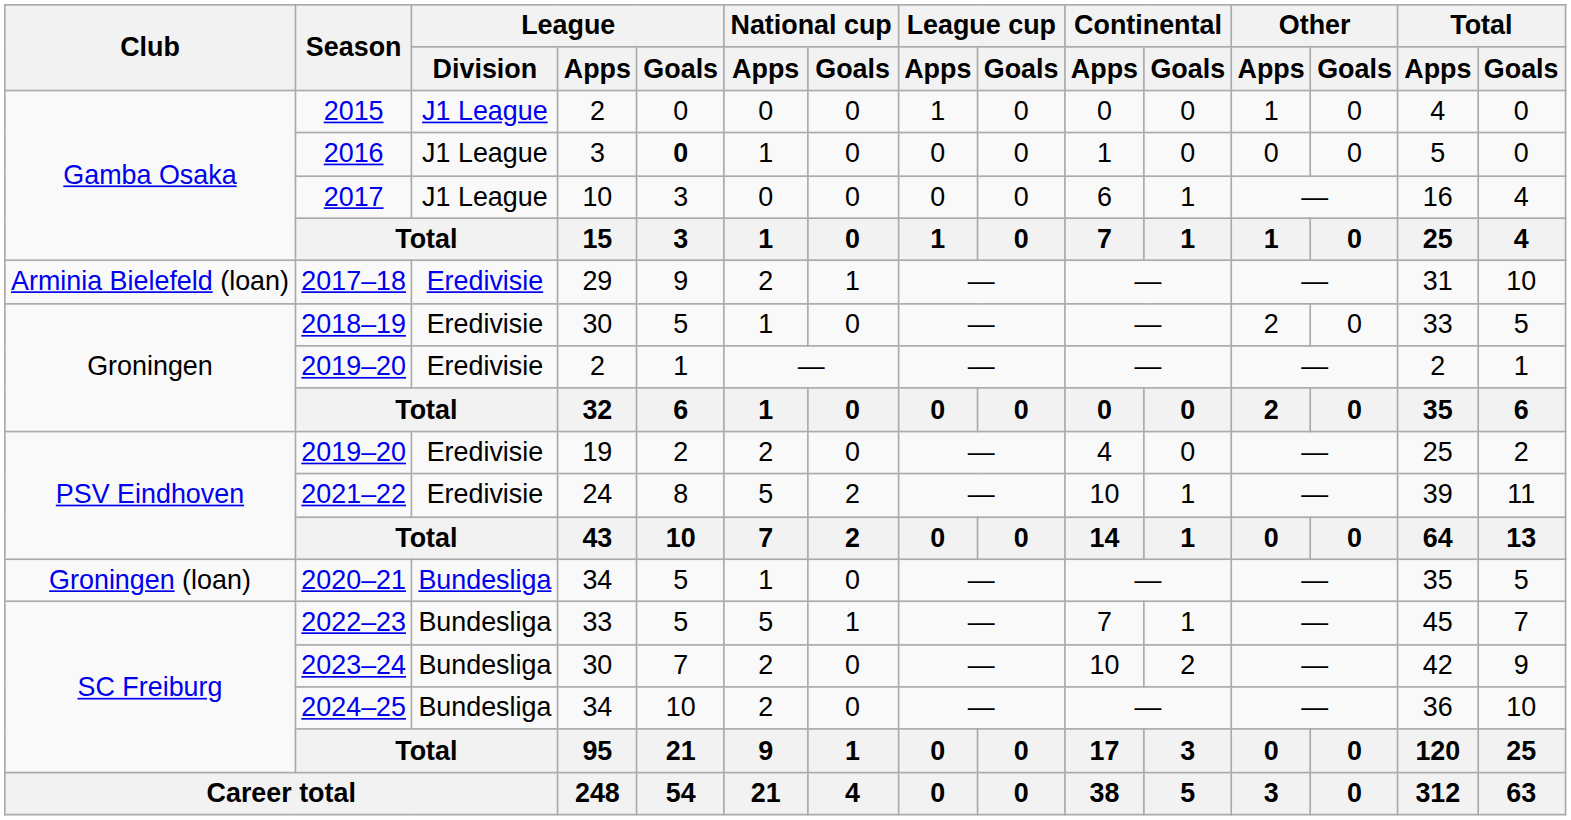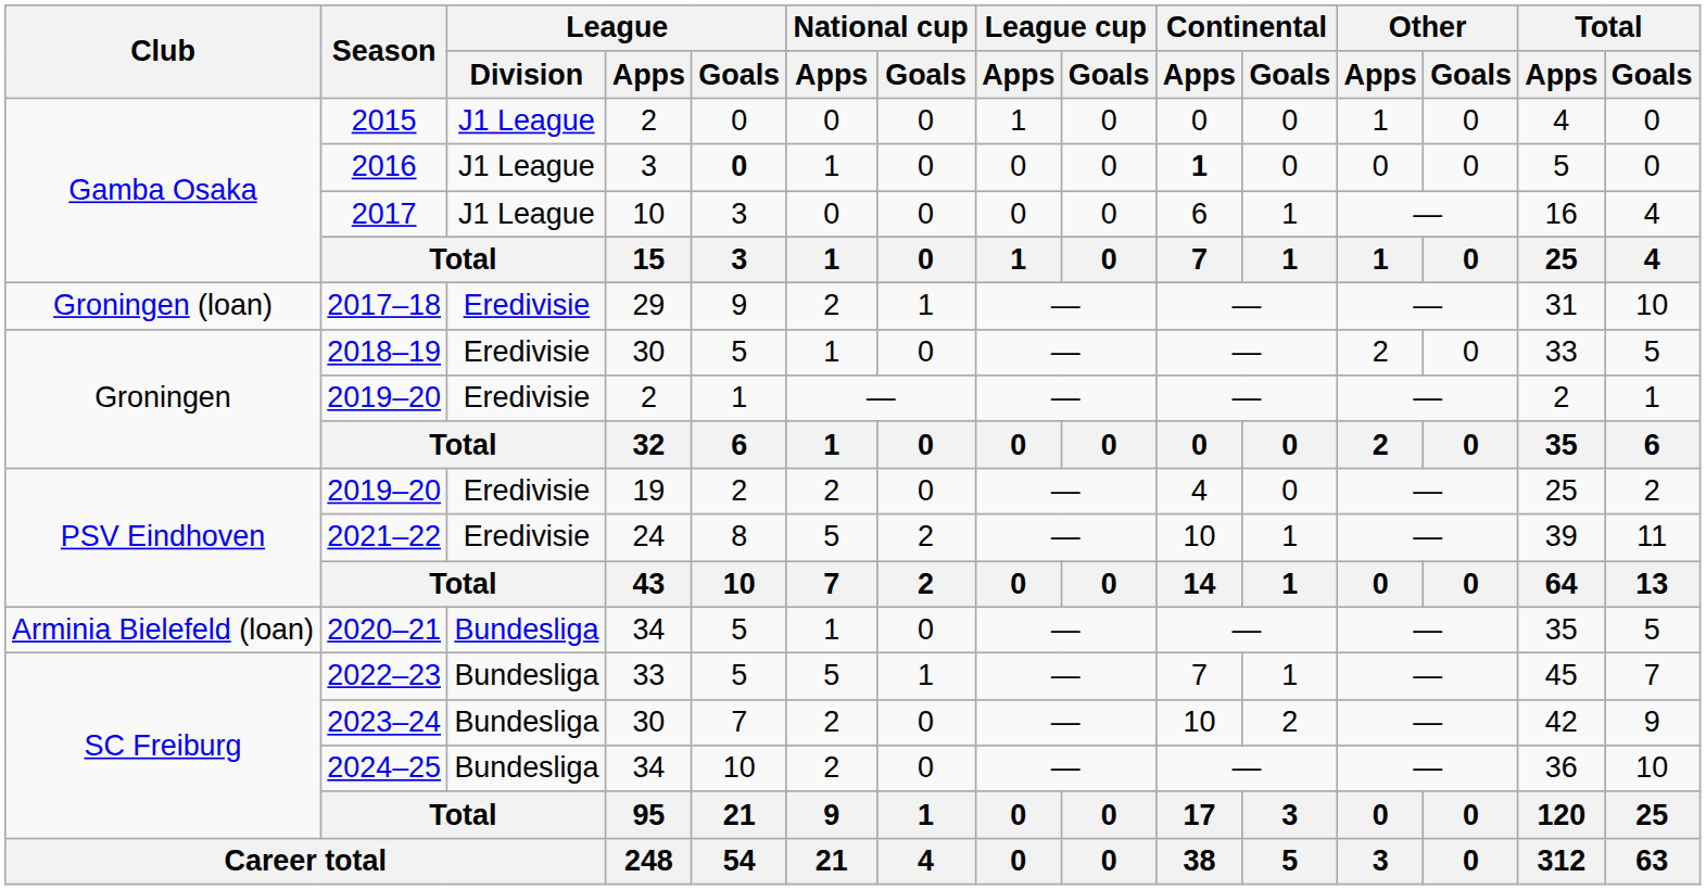2016 | Continental / Apps: normal -> bold
2017–18 | Club: Arminia Bielefeld (loan) -> Groningen (loan)
2020–21 | Club: Groningen (loan) -> Arminia Bielefeld (loan)
